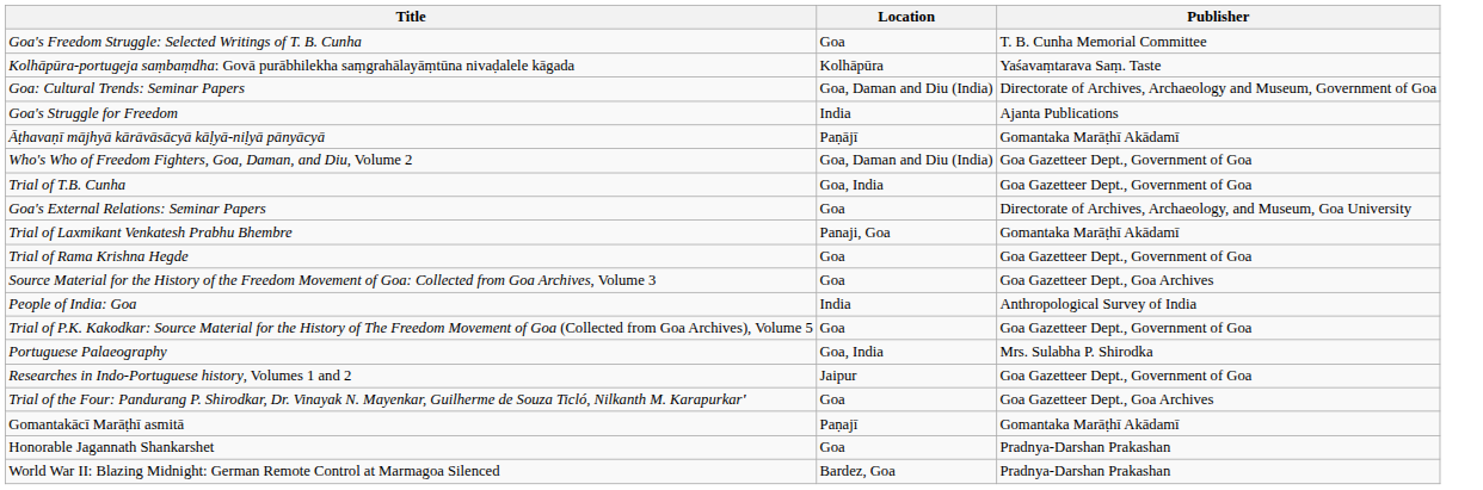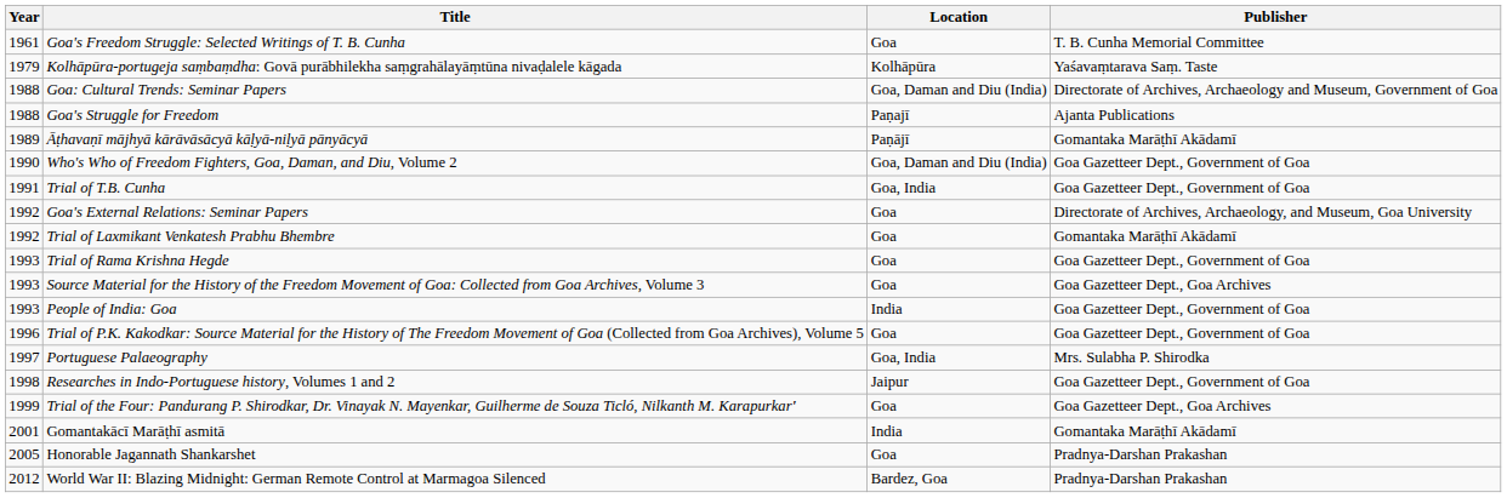+ column: Year | 1961 | 1979 | 1988 | 1988 | 1989 | 1990 | 1991 | 1992 | 1992 | 1993 | 1993 | 1993 | 1996 | 1997 | 1998 | 1999 | 2001 | 2005 | 2012
Goa's Struggle for Freedom | Location: India -> Paṇajī
Trial of Laxmikant Venkatesh Prabhu Bhembre | Location: Panaji, Goa -> Goa
People of India: Goa | Publisher: Anthropological Survey of India -> Goa Gazetteer Dept., Government of Goa
Gomantakācī Marāṭhī asmitā | Location: Paṇajī -> India
